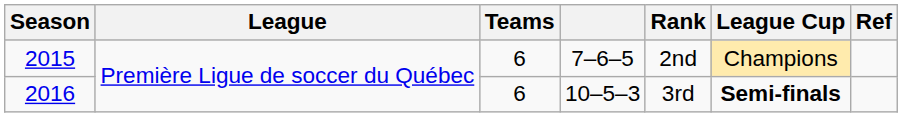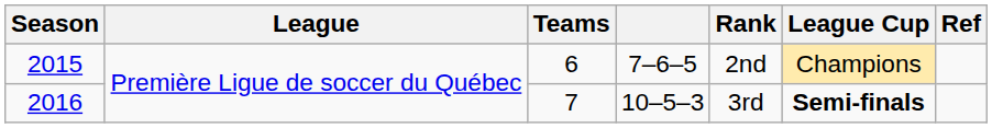2016 | Teams: 6 -> 7
